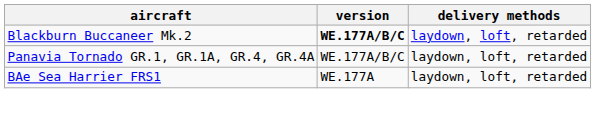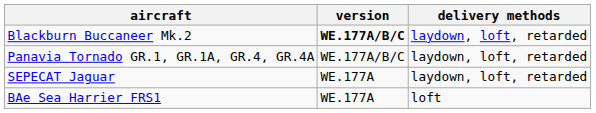+ row: SEPECAT Jaguar | WE.177A | laydown, loft, retarded
BAe Sea Harrier FRS1 | delivery methods: laydown, loft, retarded -> loft
